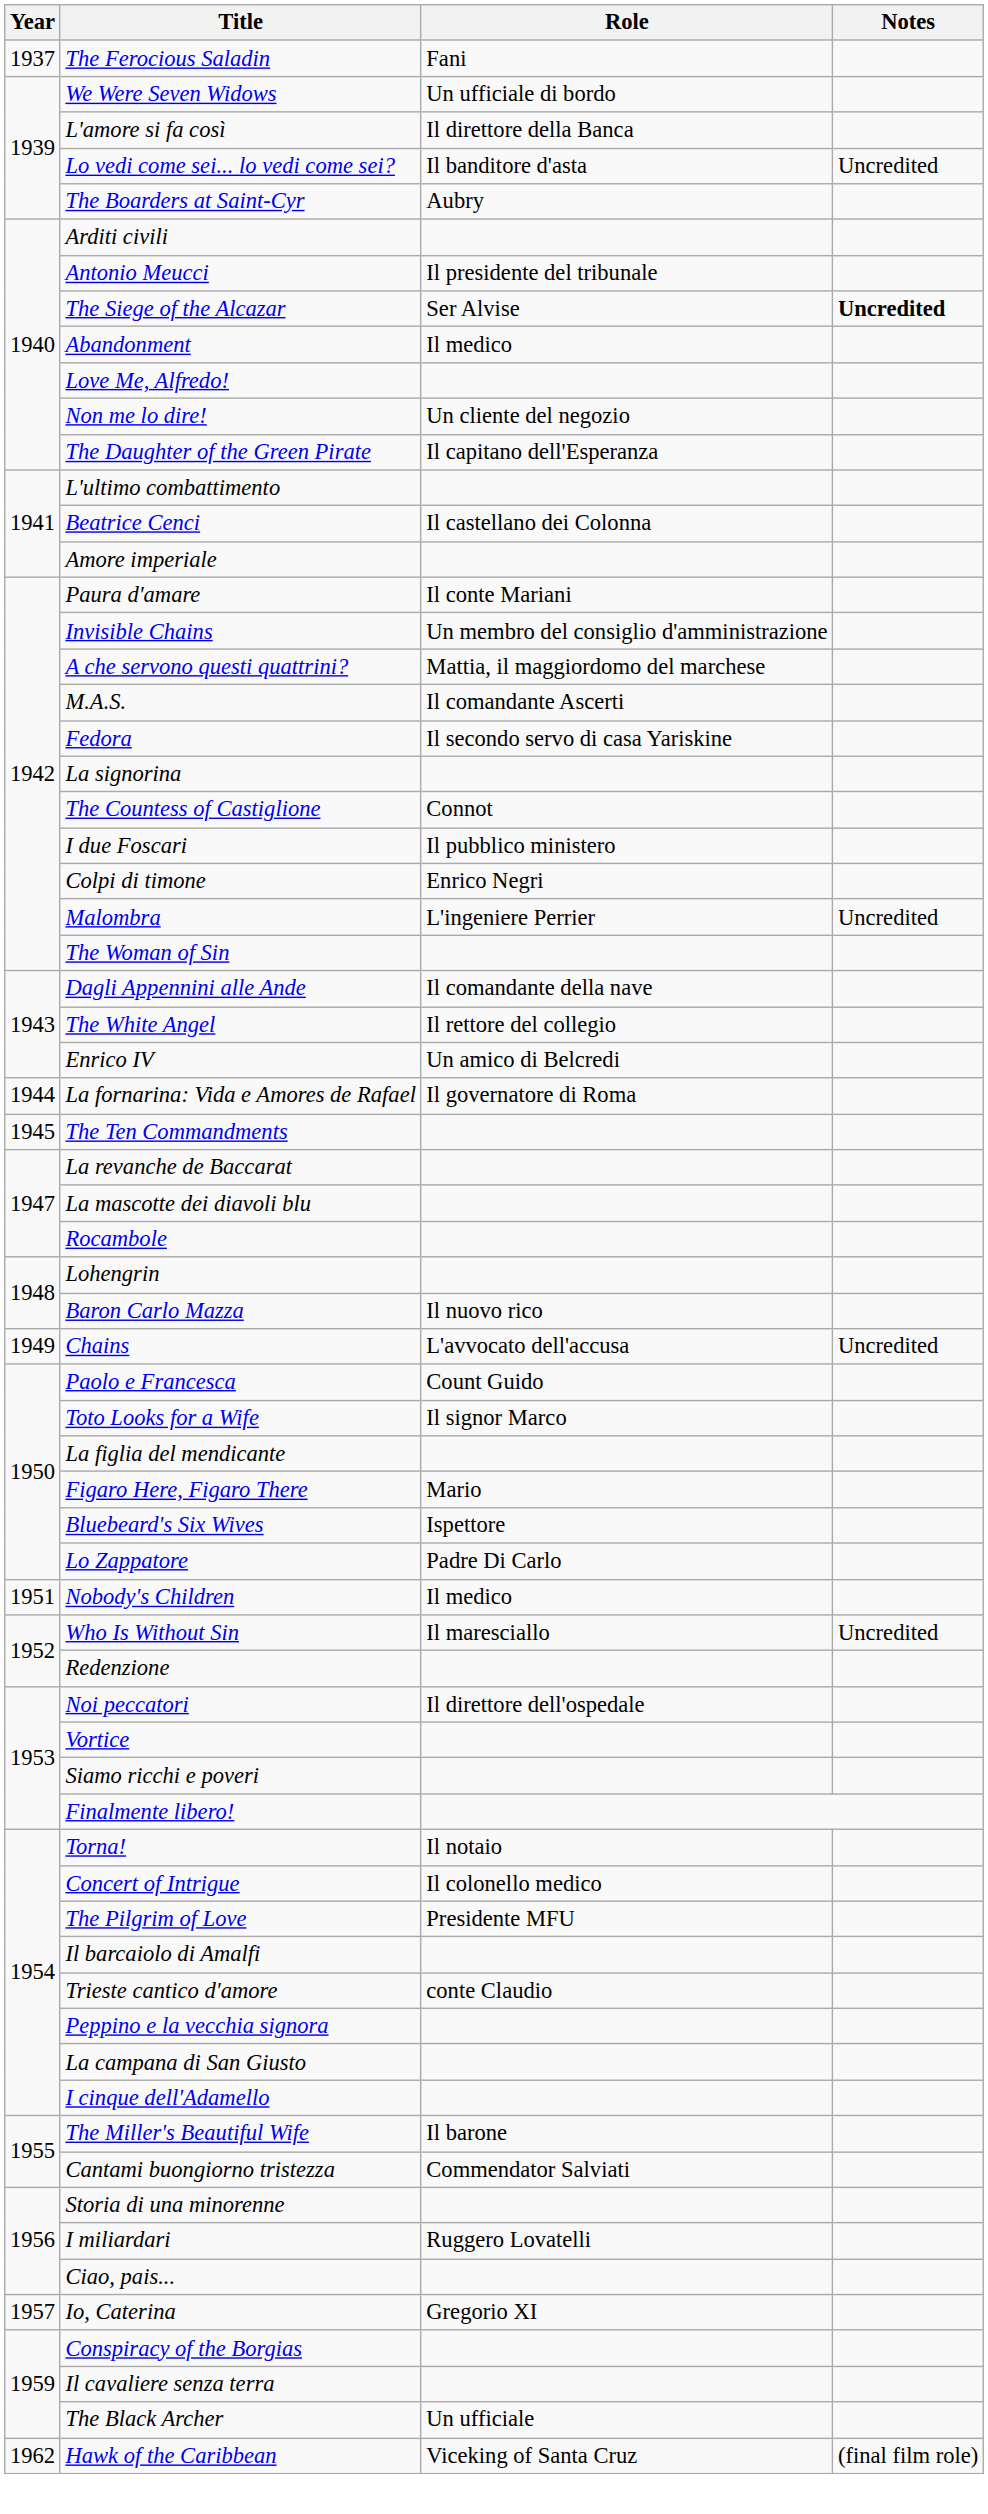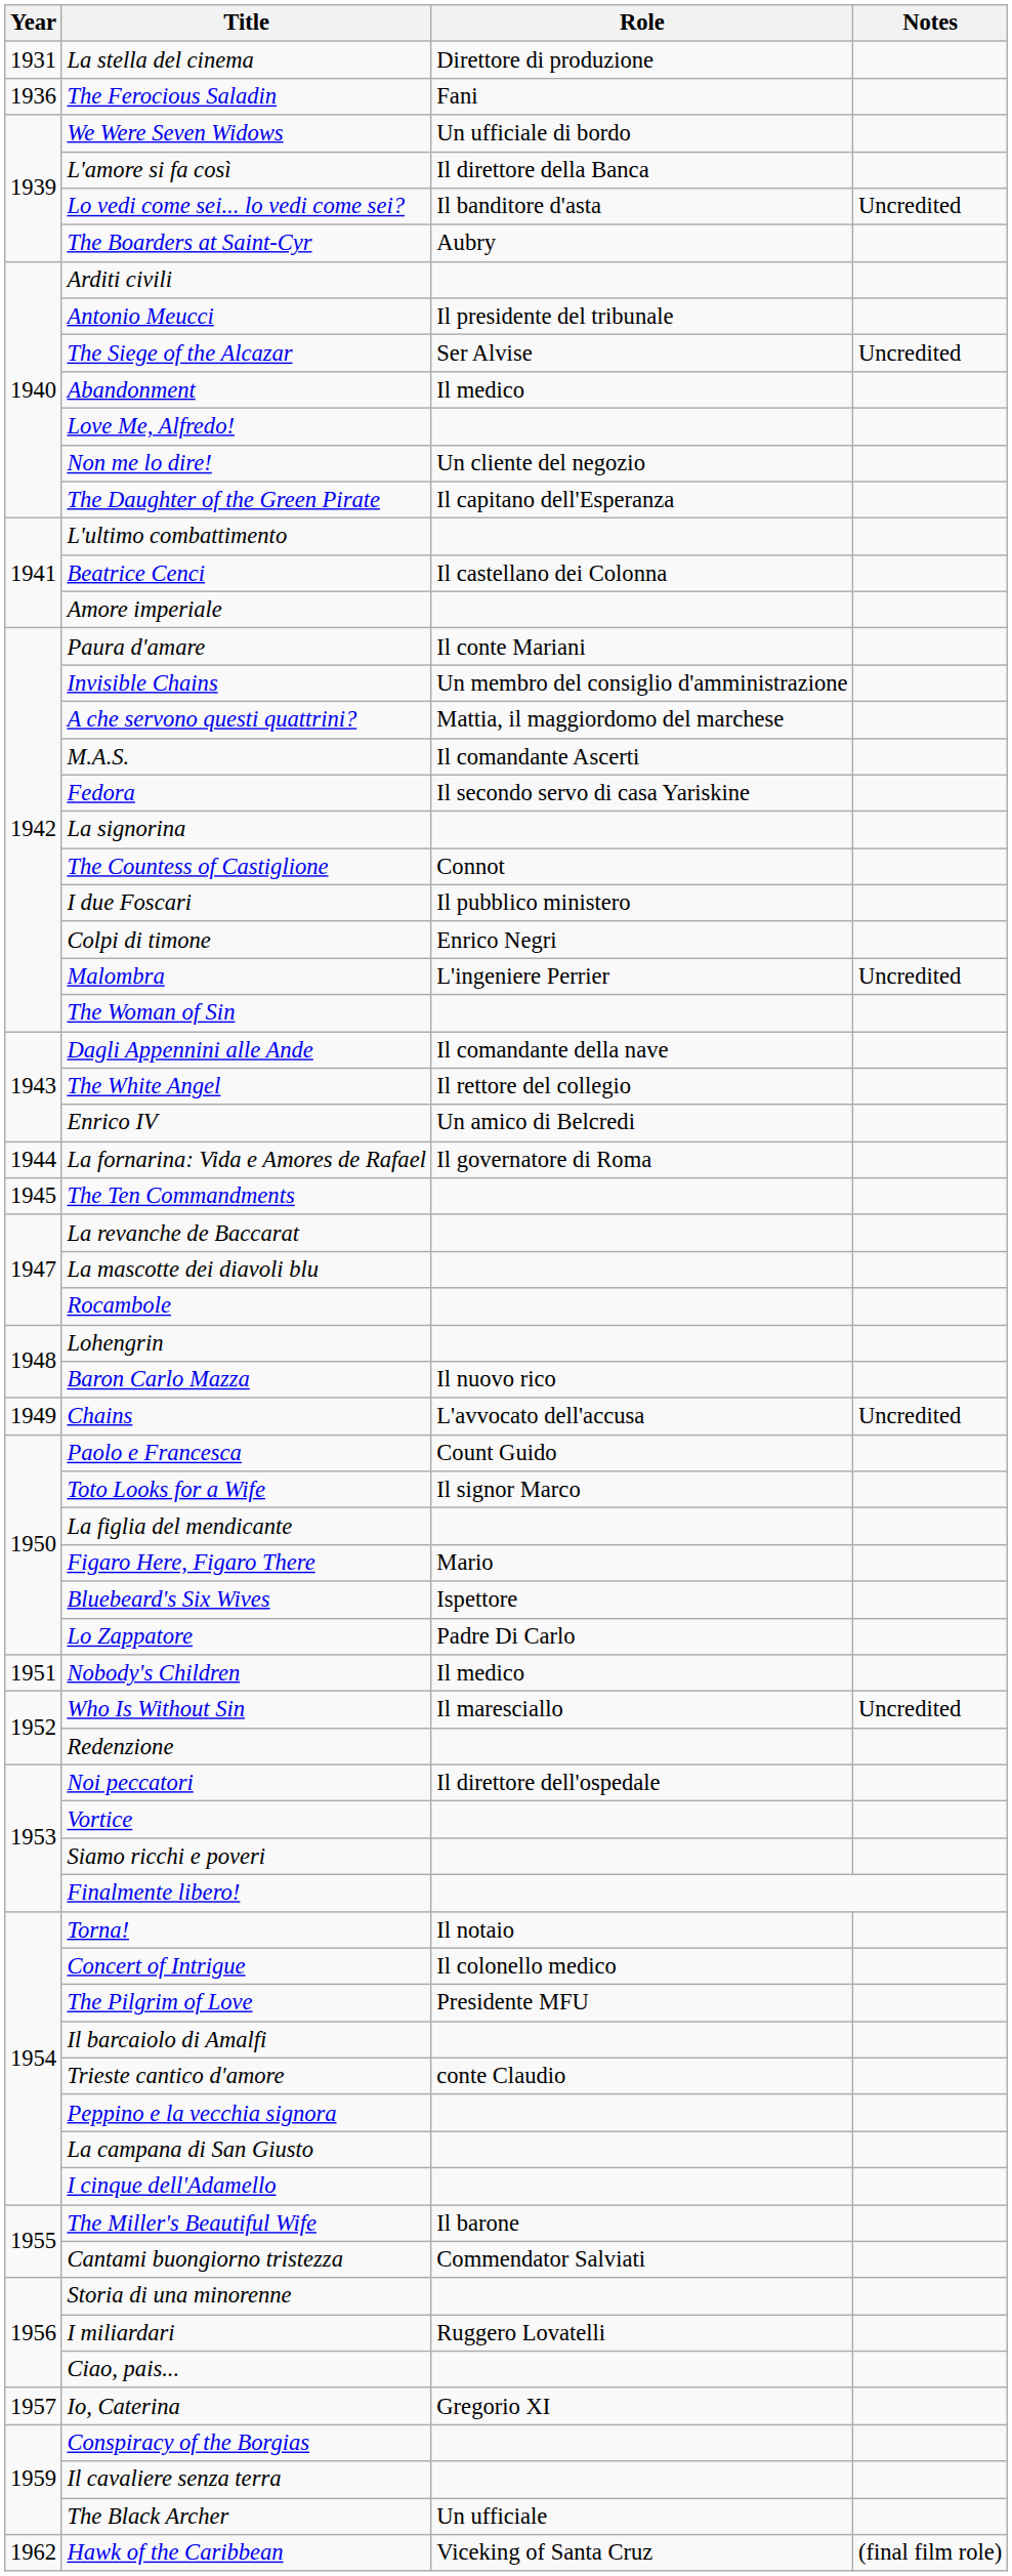+ row: 1931 | La stella del cinema | Direttore di produzione
The Ferocious Saladin | Year: 1937 -> 1936
The Siege of the Alcazar | Notes: bold -> normal
